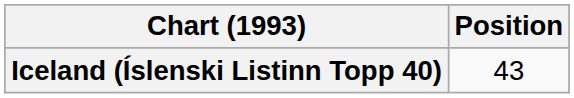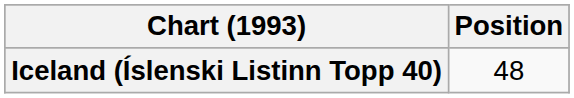Iceland (Íslenski Listinn Topp 40) | Position: 43 -> 48
